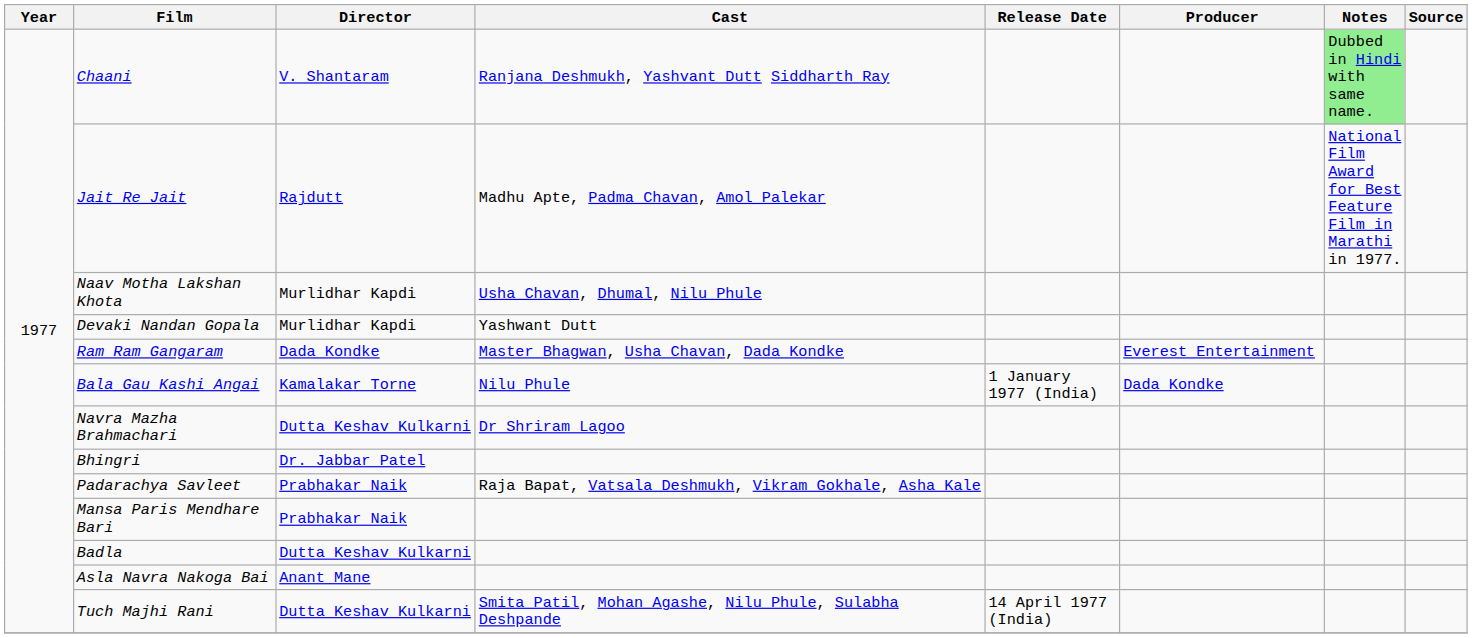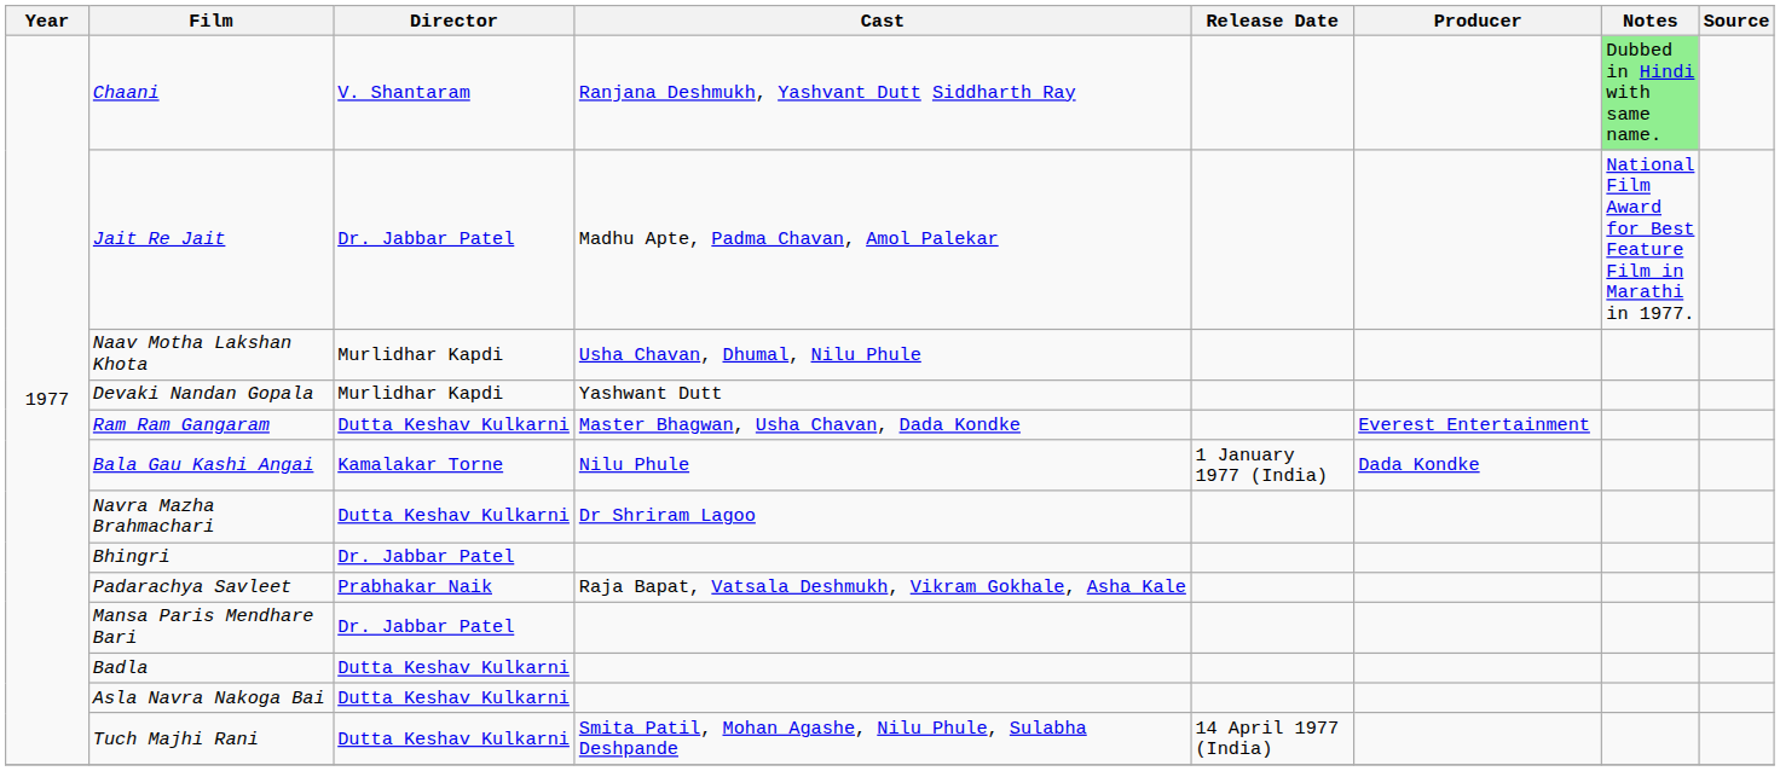Jait Re Jait | Director: Rajdutt -> Dr. Jabbar Patel
Ram Ram Gangaram | Director: Dada Kondke -> Dutta Keshav Kulkarni
Mansa Paris Mendhare Bari | Director: Prabhakar Naik -> Dr. Jabbar Patel
Asla Navra Nakoga Bai | Director: Anant Mane -> Dutta Keshav Kulkarni
